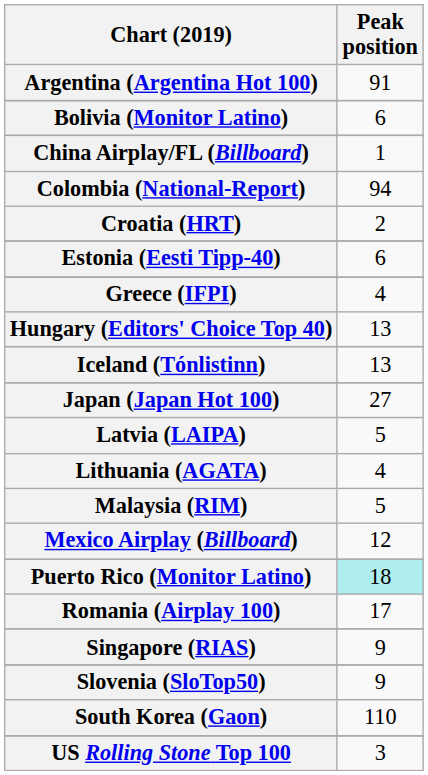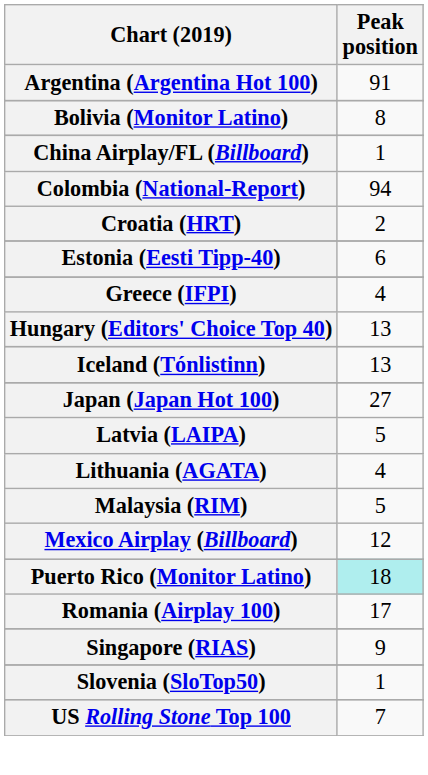Bolivia (Monitor Latino) | Peak position: 6 -> 8
Slovenia (SloTop50) | Peak position: 9 -> 1
- row: South Korea (Gaon) | 110
US Rolling Stone Top 100 | Peak position: 3 -> 7
